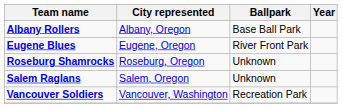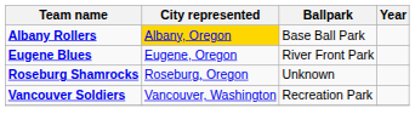Albany Rollers | City represented: no background -> gold background
- row: Salem Raglans | Salem, Oregon | Unknown
